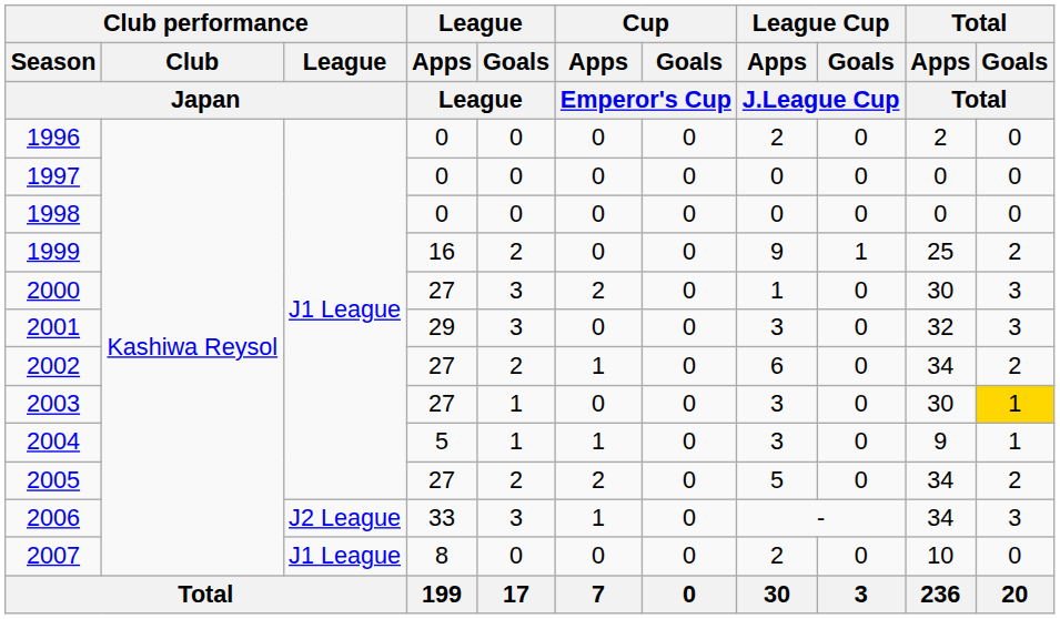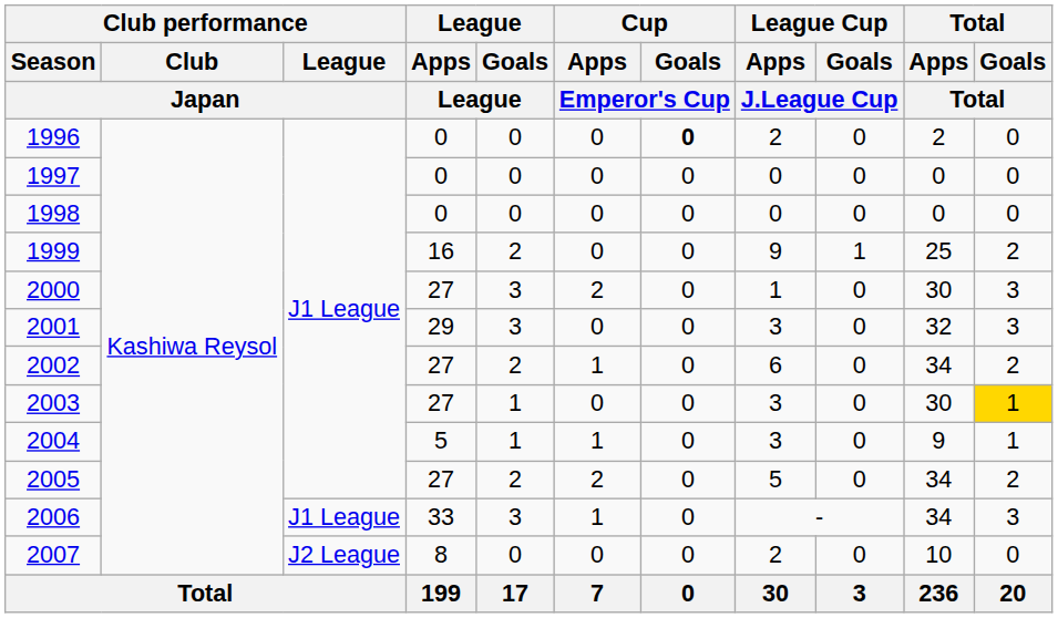1996 | Cup / Goals / Emperor's Cup: normal -> bold
2006 | Club performance / League / Japan: J2 League -> J1 League
2007 | Club performance / League / Japan: J1 League -> J2 League
